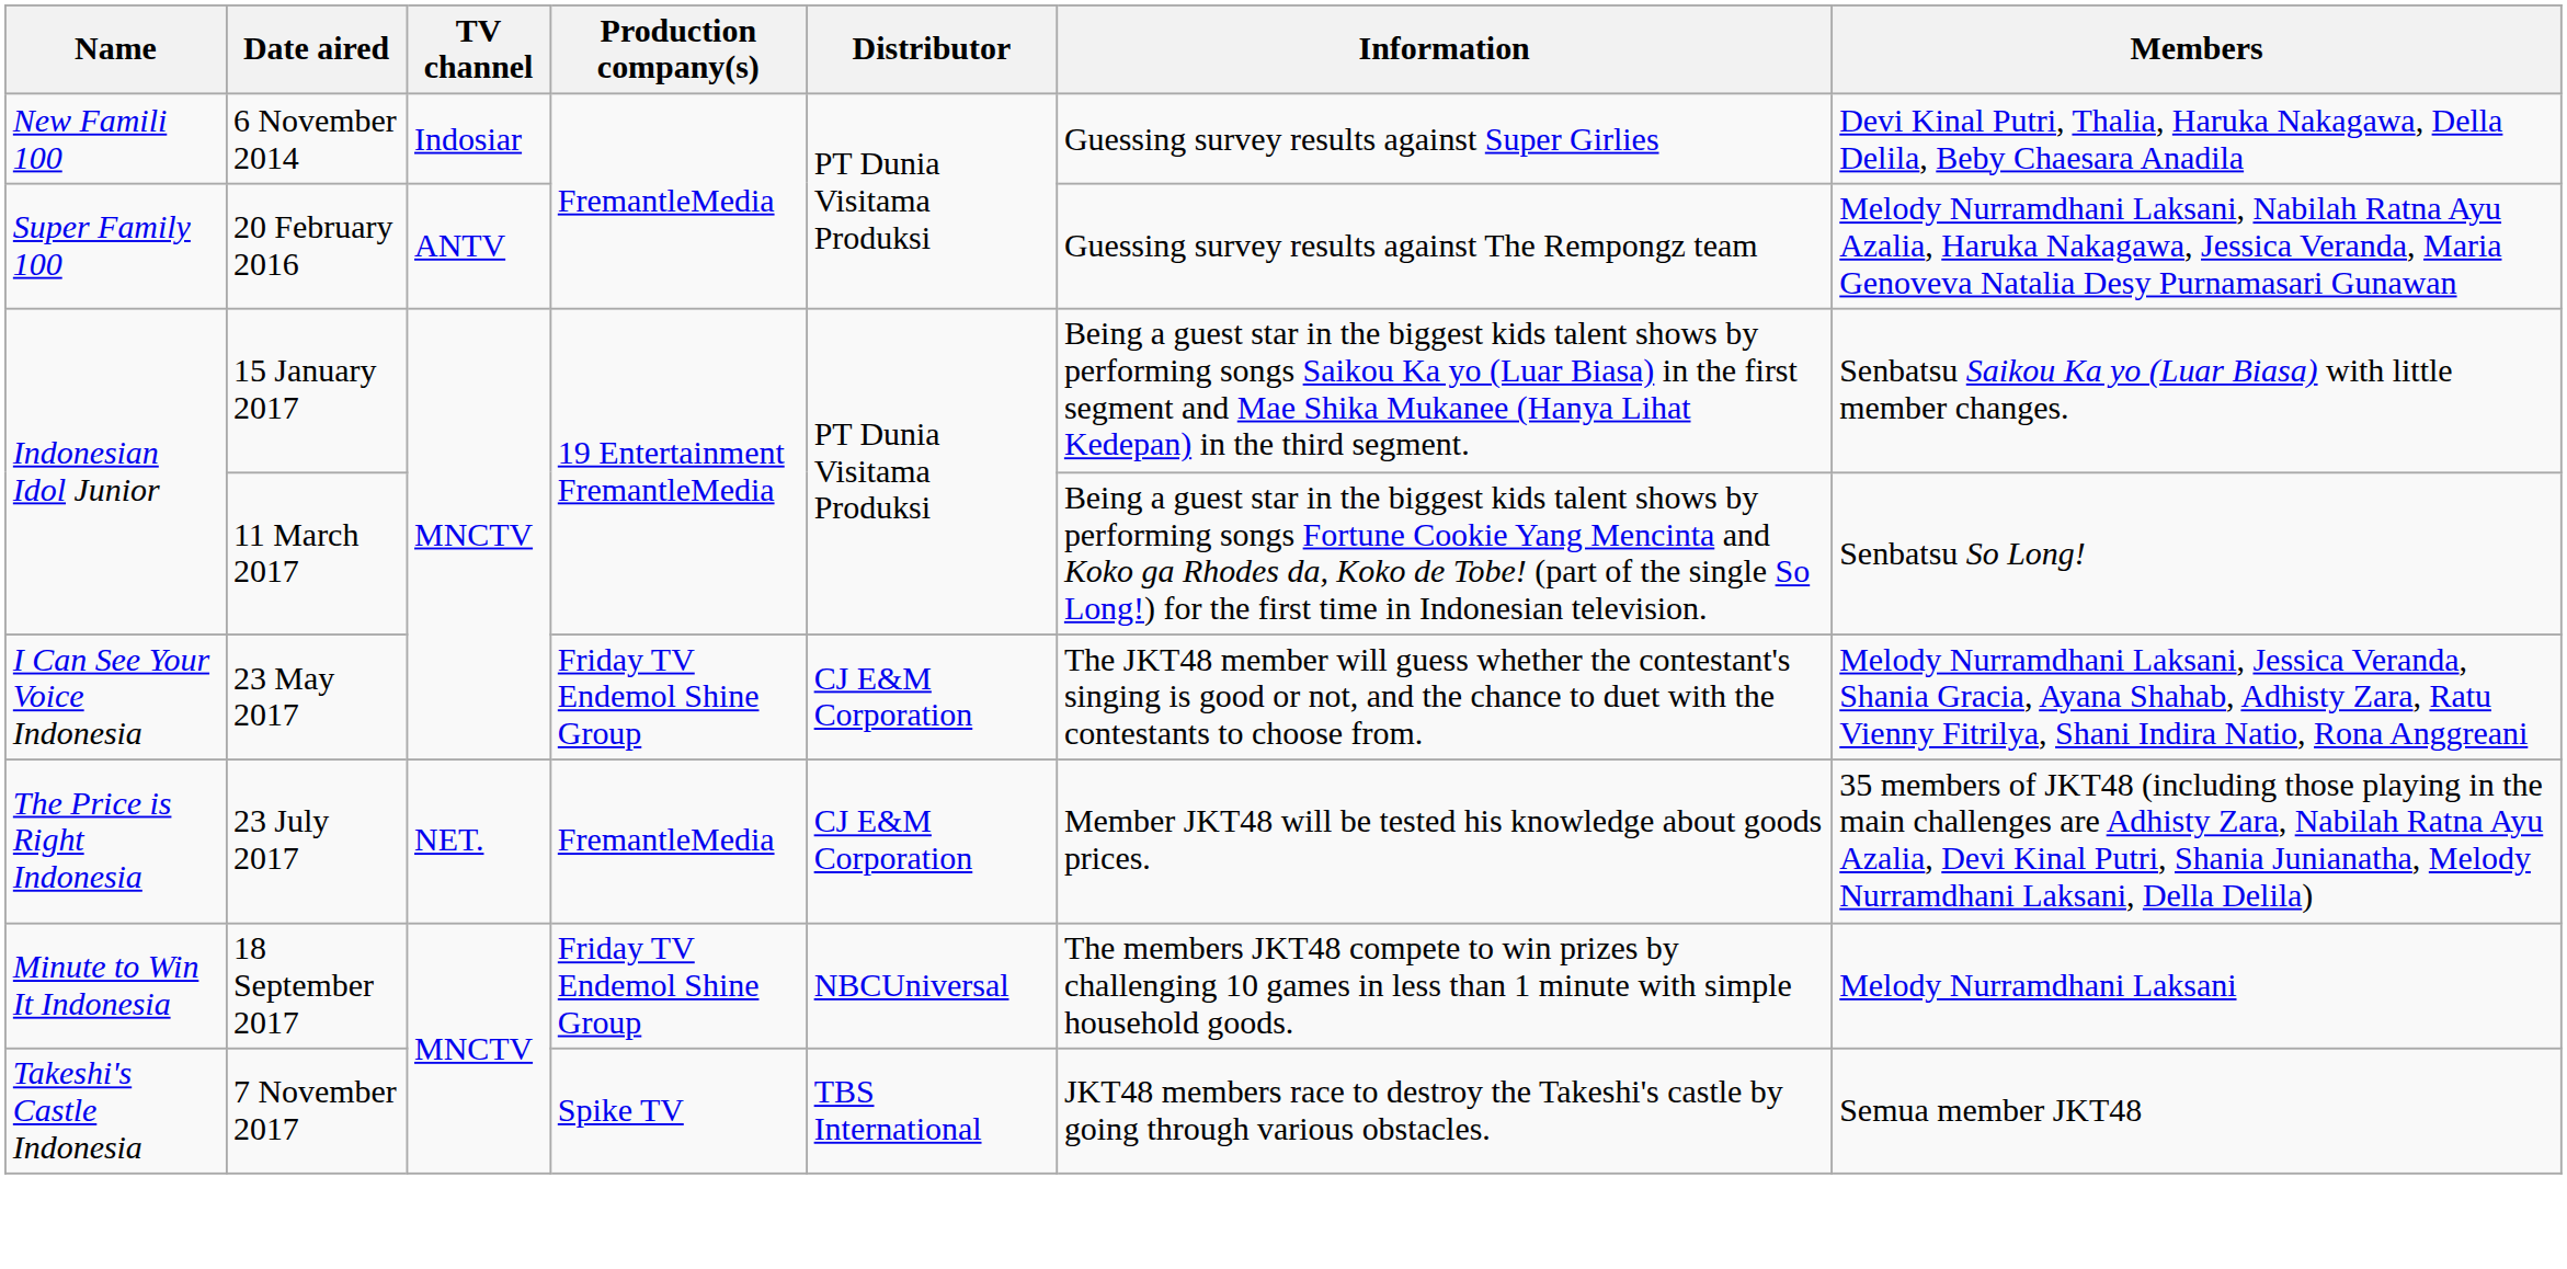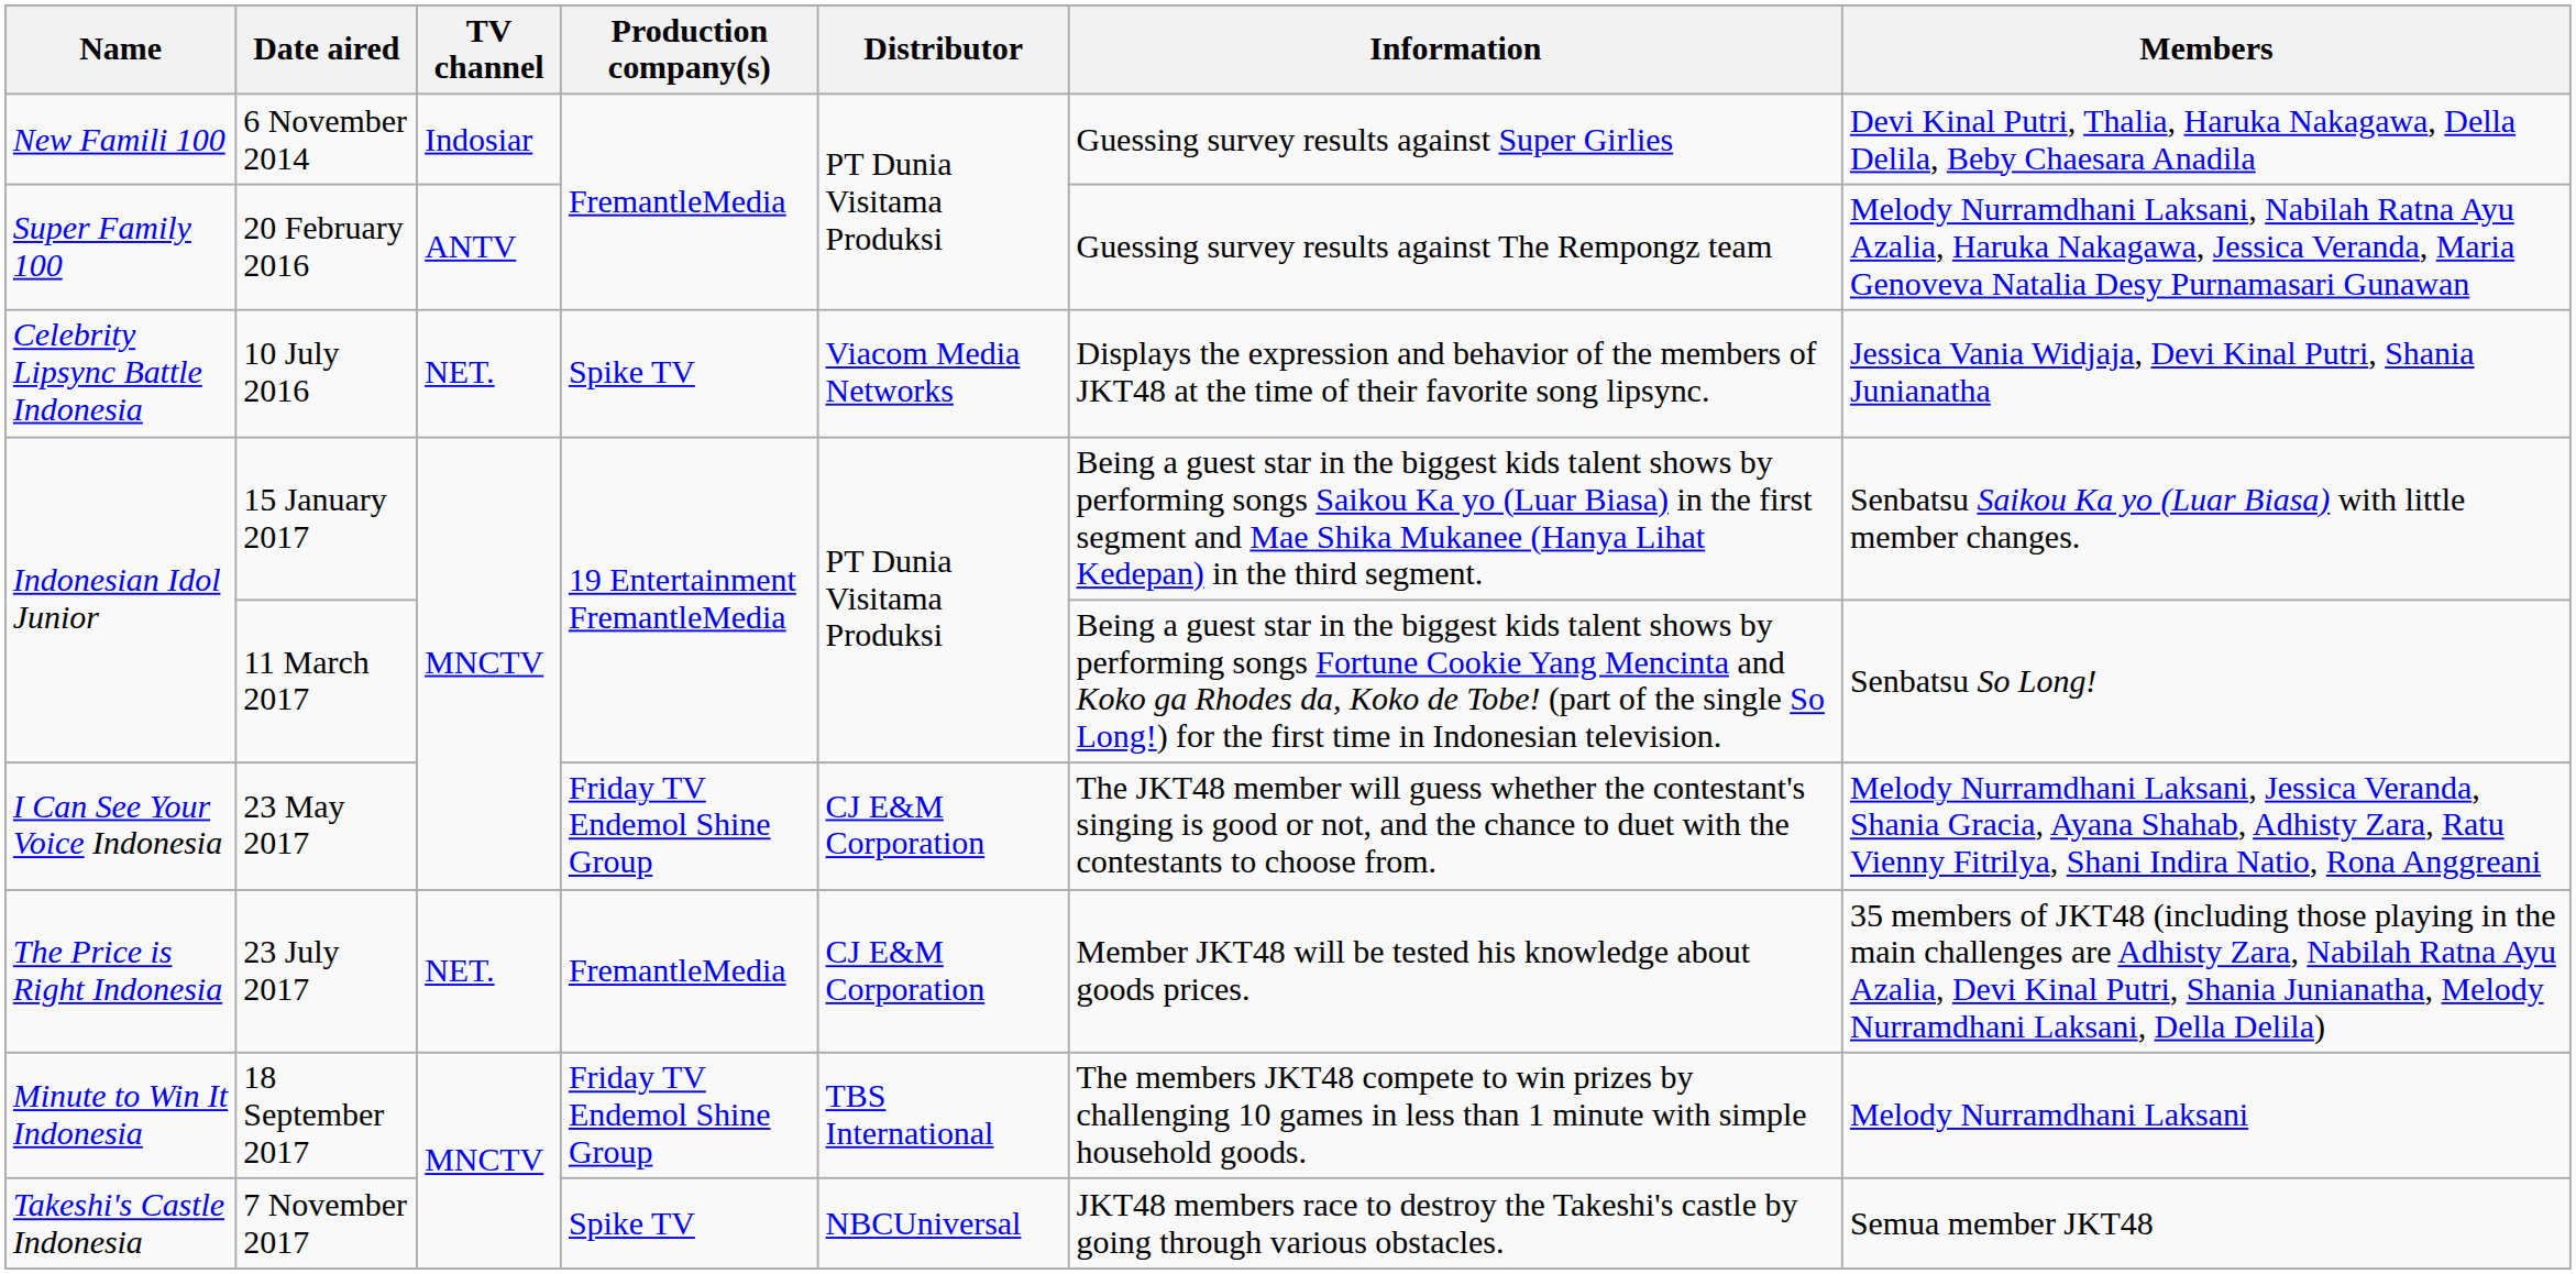+ row: Celebrity Lipsync Battle Indonesia | 10 July 2016 | NET. | Spike TV | Viacom Media Networks | Displays the expression and behavior of the members of JKT48 at the time of their favorite song lipsync. | Jessica Vania Widjaja, Devi Kinal Putri, Shania Junianatha
18 September 2017 | Distributor: NBCUniversal -> TBS International
7 November 2017 | Distributor: TBS International -> NBCUniversal
